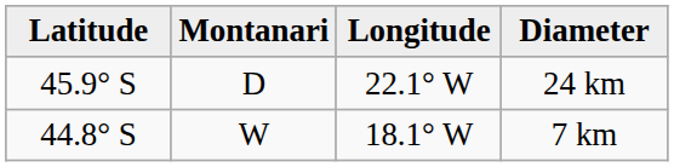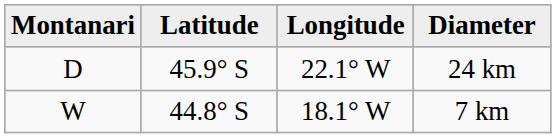columns swapped: Montanari <-> Latitude
